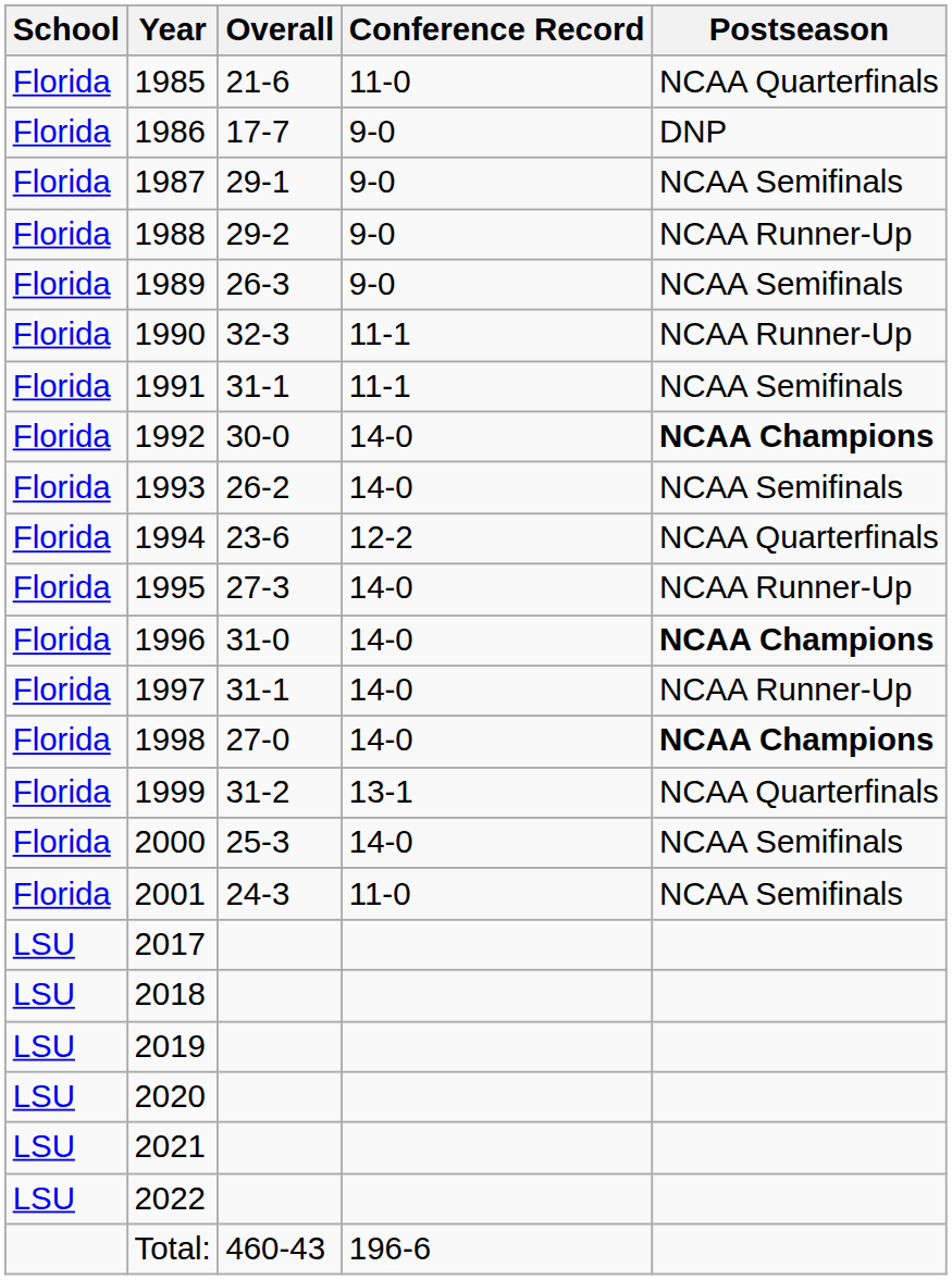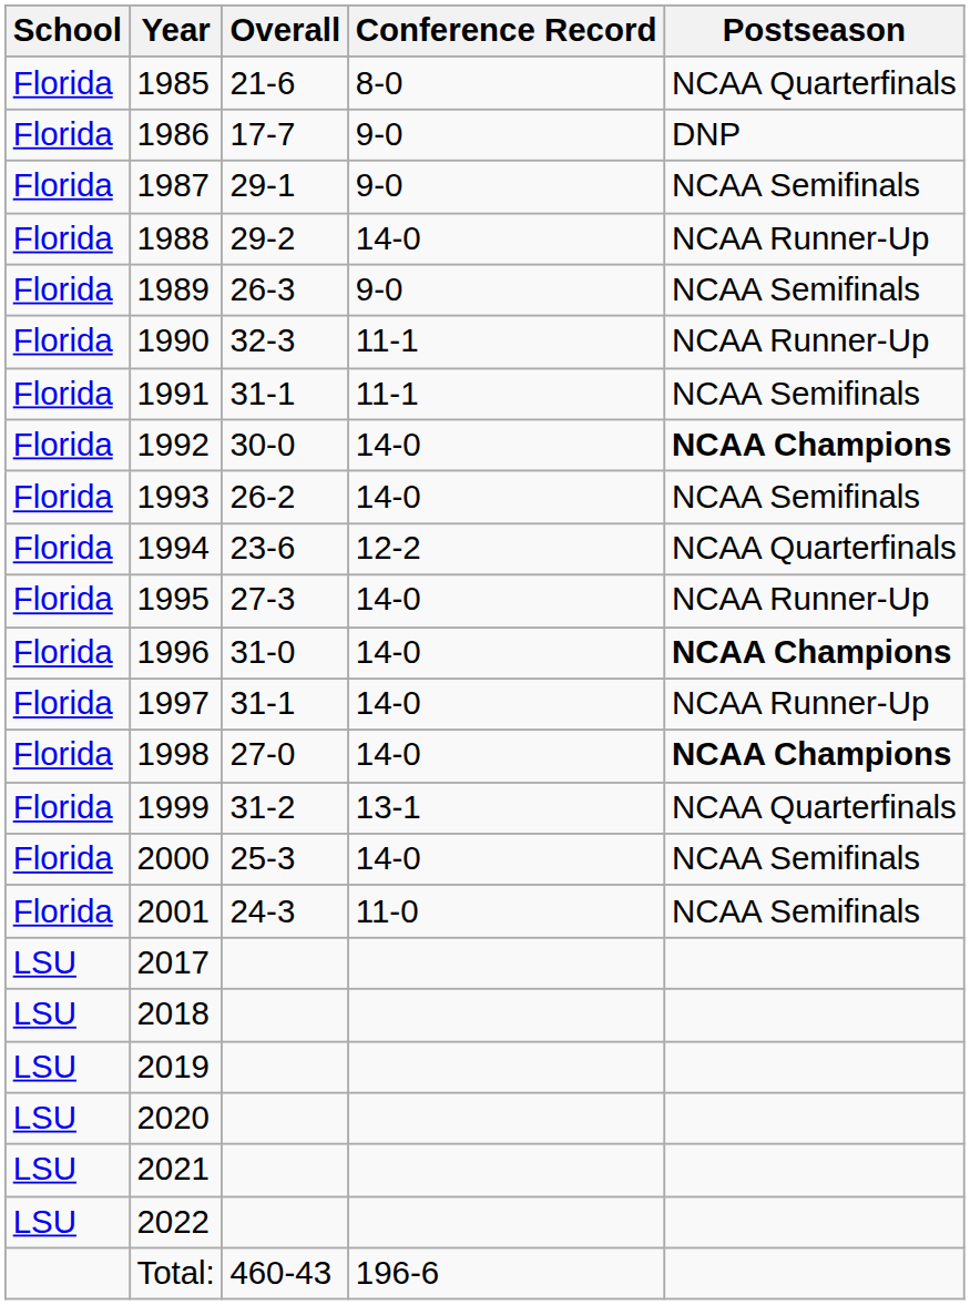1985 | Conference Record: 11-0 -> 8-0
1988 | Conference Record: 9-0 -> 14-0
